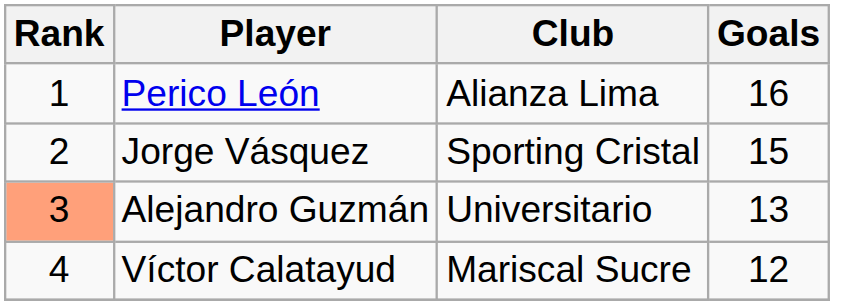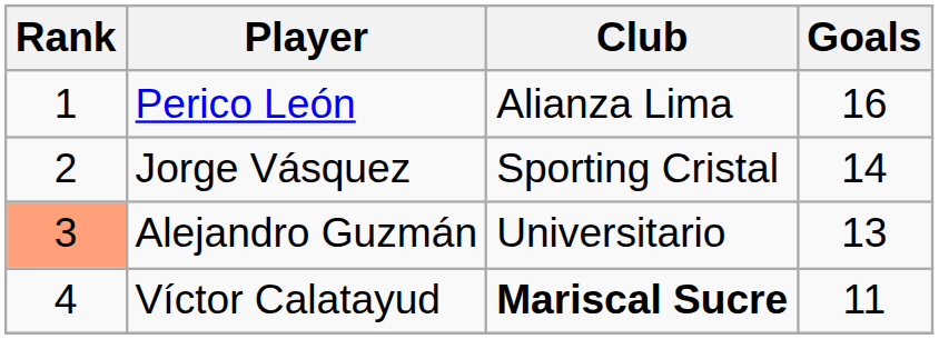Jorge Vásquez | Goals: 15 -> 14
Víctor Calatayud | Club: normal -> bold
Víctor Calatayud | Goals: 12 -> 11
